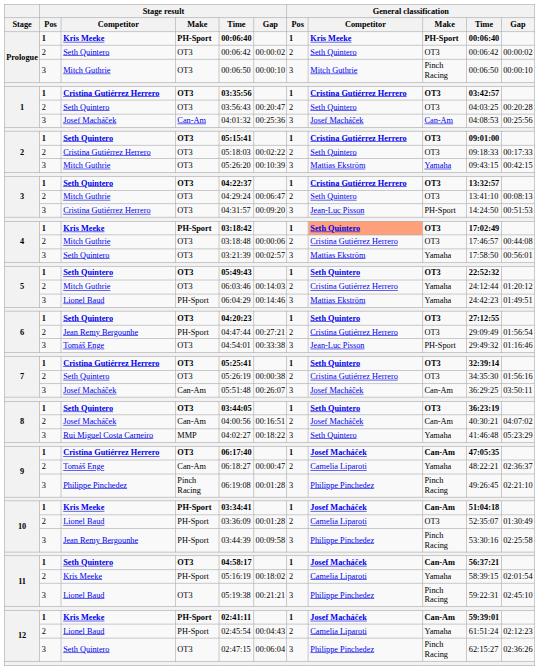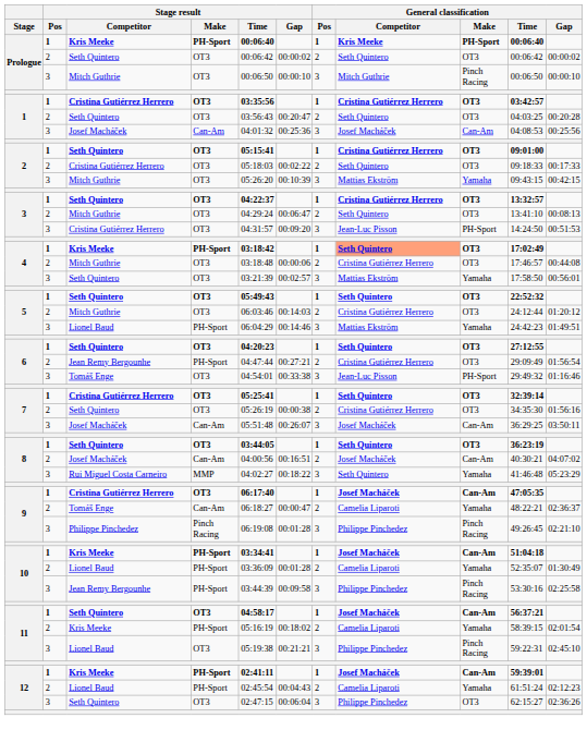5 / Mitch Guthrie | General classification / Make: Yamaha -> OT3
10 / Lionel Baud | General classification / Make: OT3 -> Yamaha
12 / Seth Quintero | General classification / Make: Pinch Racing -> OT3
